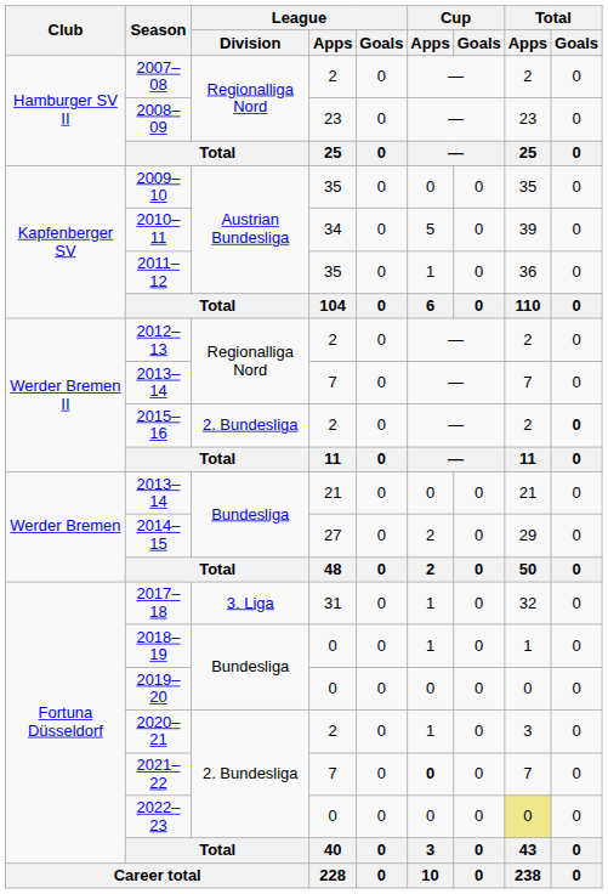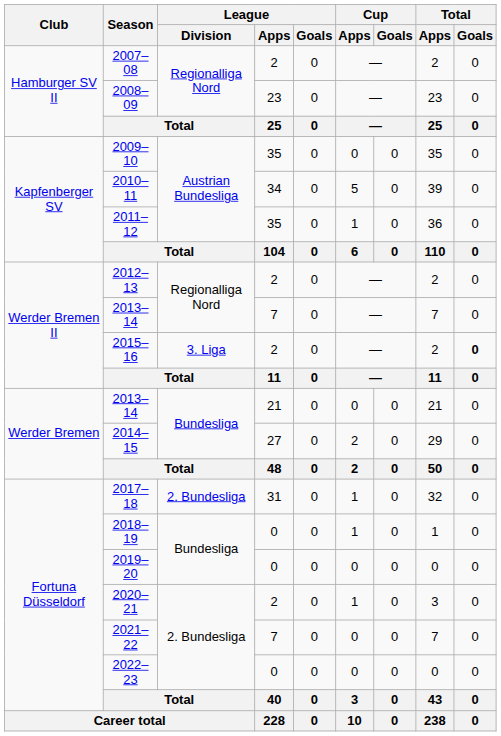2015–16 | League / Division: 2. Bundesliga -> 3. Liga
2017–18 | League / Division: 3. Liga -> 2. Bundesliga
2021–22 | Cup / Apps: bold -> normal
2022–23 | Total / Apps: khaki background -> no background
